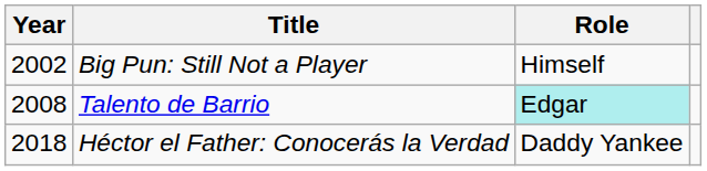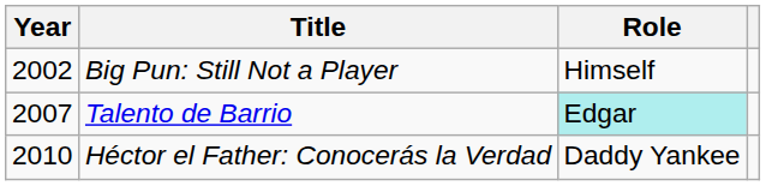Talento de Barrio | Year: 2008 -> 2007
Héctor el Father: Conocerás la Verdad | Year: 2018 -> 2010
